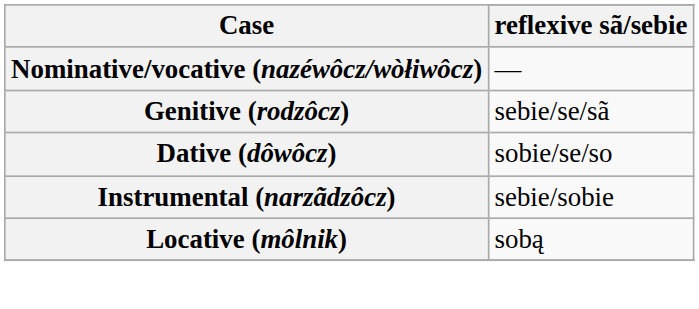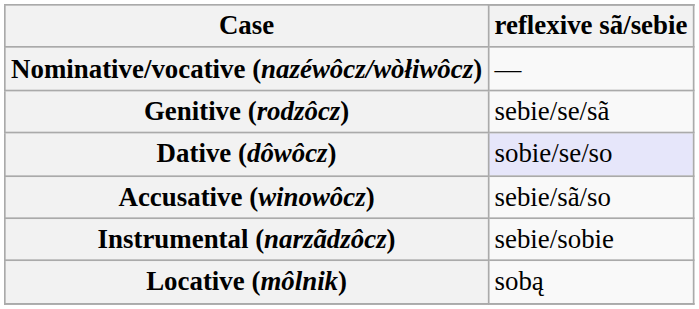Dative (dôwôcz) | reflexive sã/sebie: no background -> lavender background
+ row: Accusative (winowôcz) | sebie/sã/so
